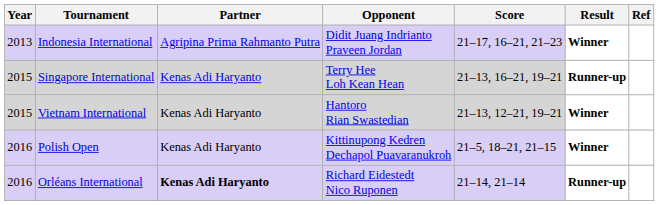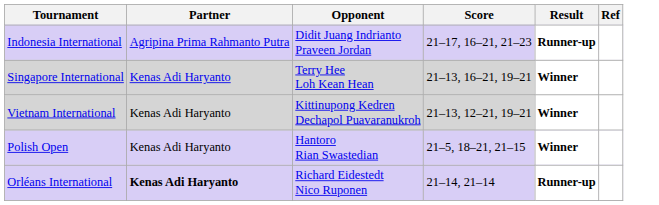- column: Year | 2013 | 2015 | 2015 | 2016 | 2016
Indonesia International | Result: Winner -> Runner-up
Singapore International | Result: Runner-up -> Winner
Vietnam International | Opponent: Hantoro Rian Swastedian -> Kittinupong Kedren Dechapol Puavaranukroh
Polish Open | Opponent: Kittinupong Kedren Dechapol Puavaranukroh -> Hantoro Rian Swastedian
